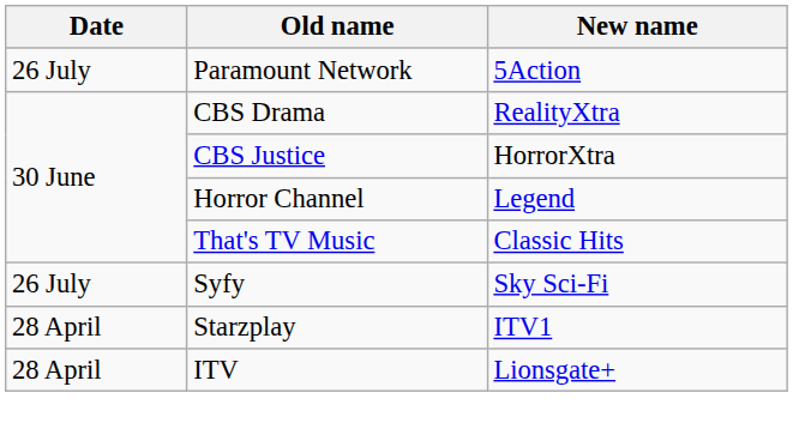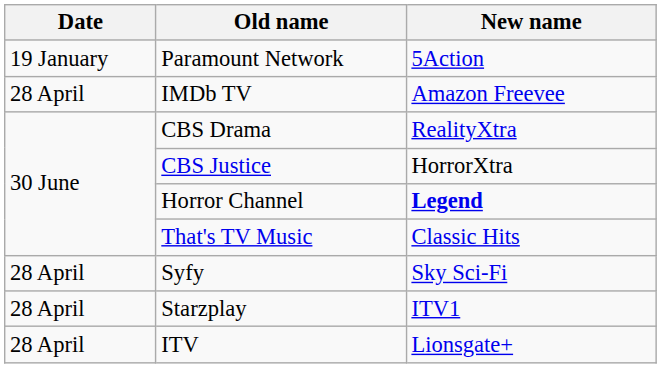Paramount Network | Date: 26 July -> 19 January
+ row: 28 April | IMDb TV | Amazon Freevee
Horror Channel | New name: normal -> bold
Syfy | Date: 26 July -> 28 April
